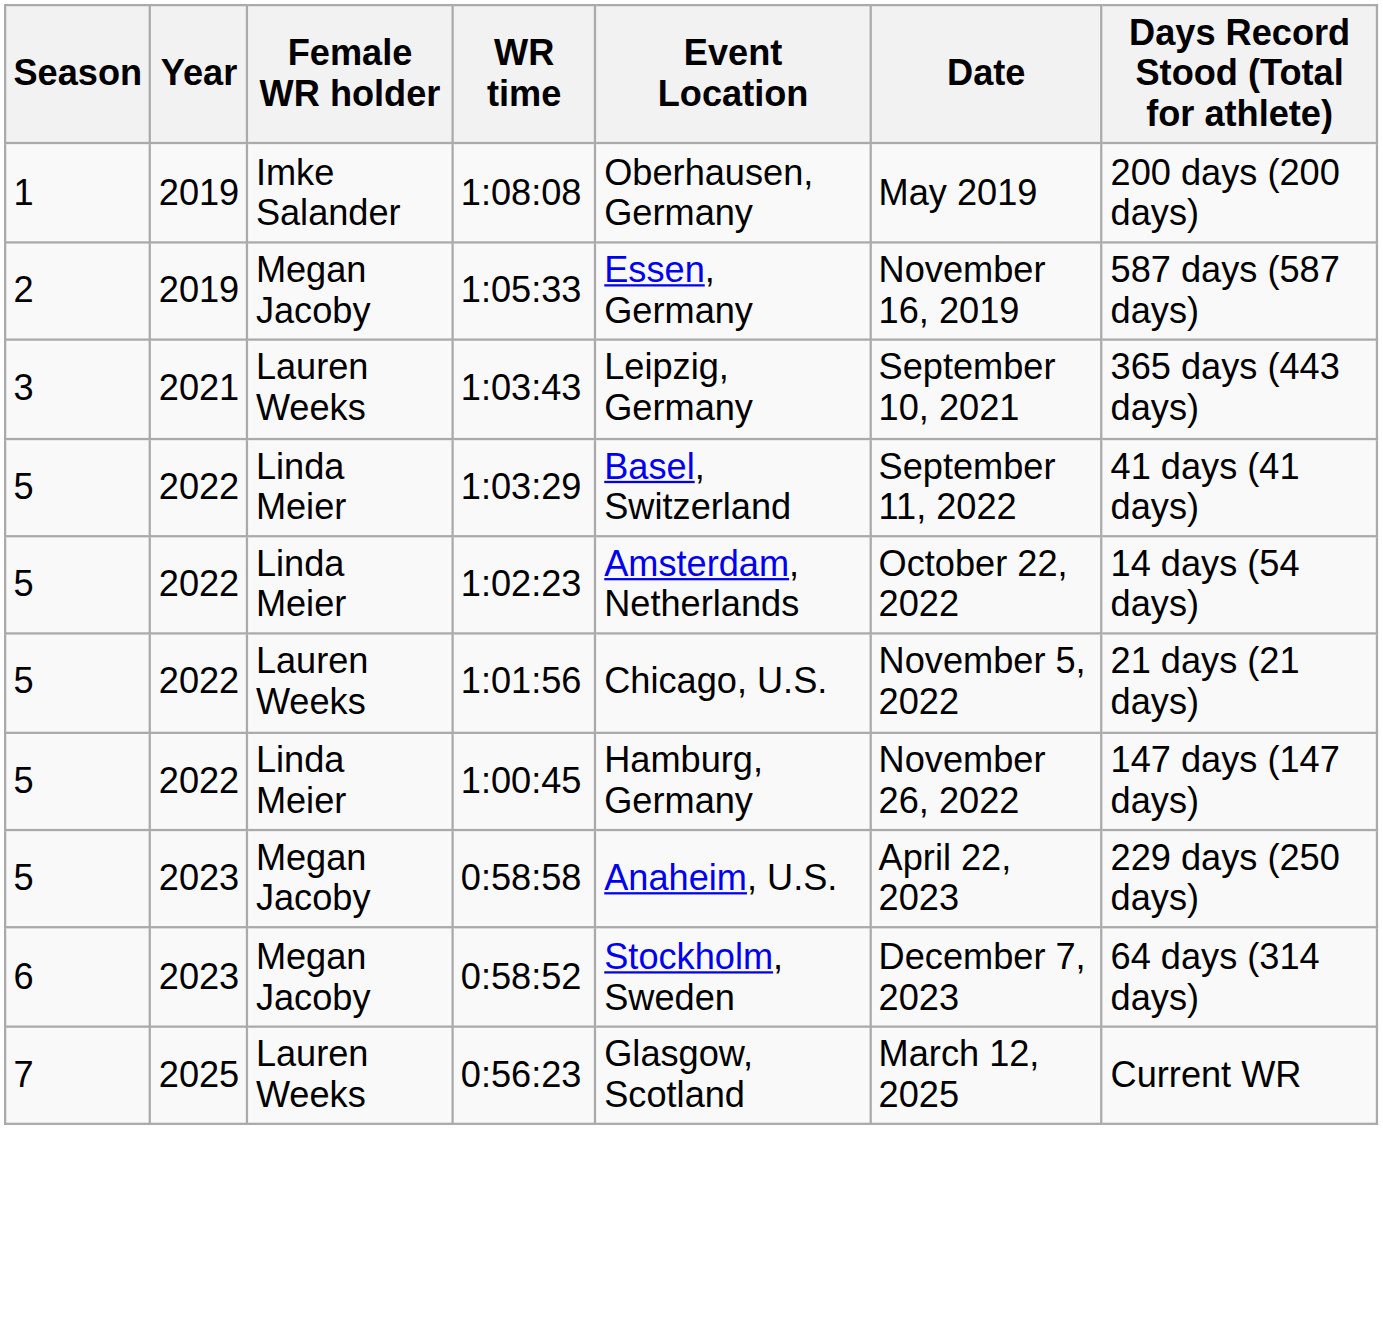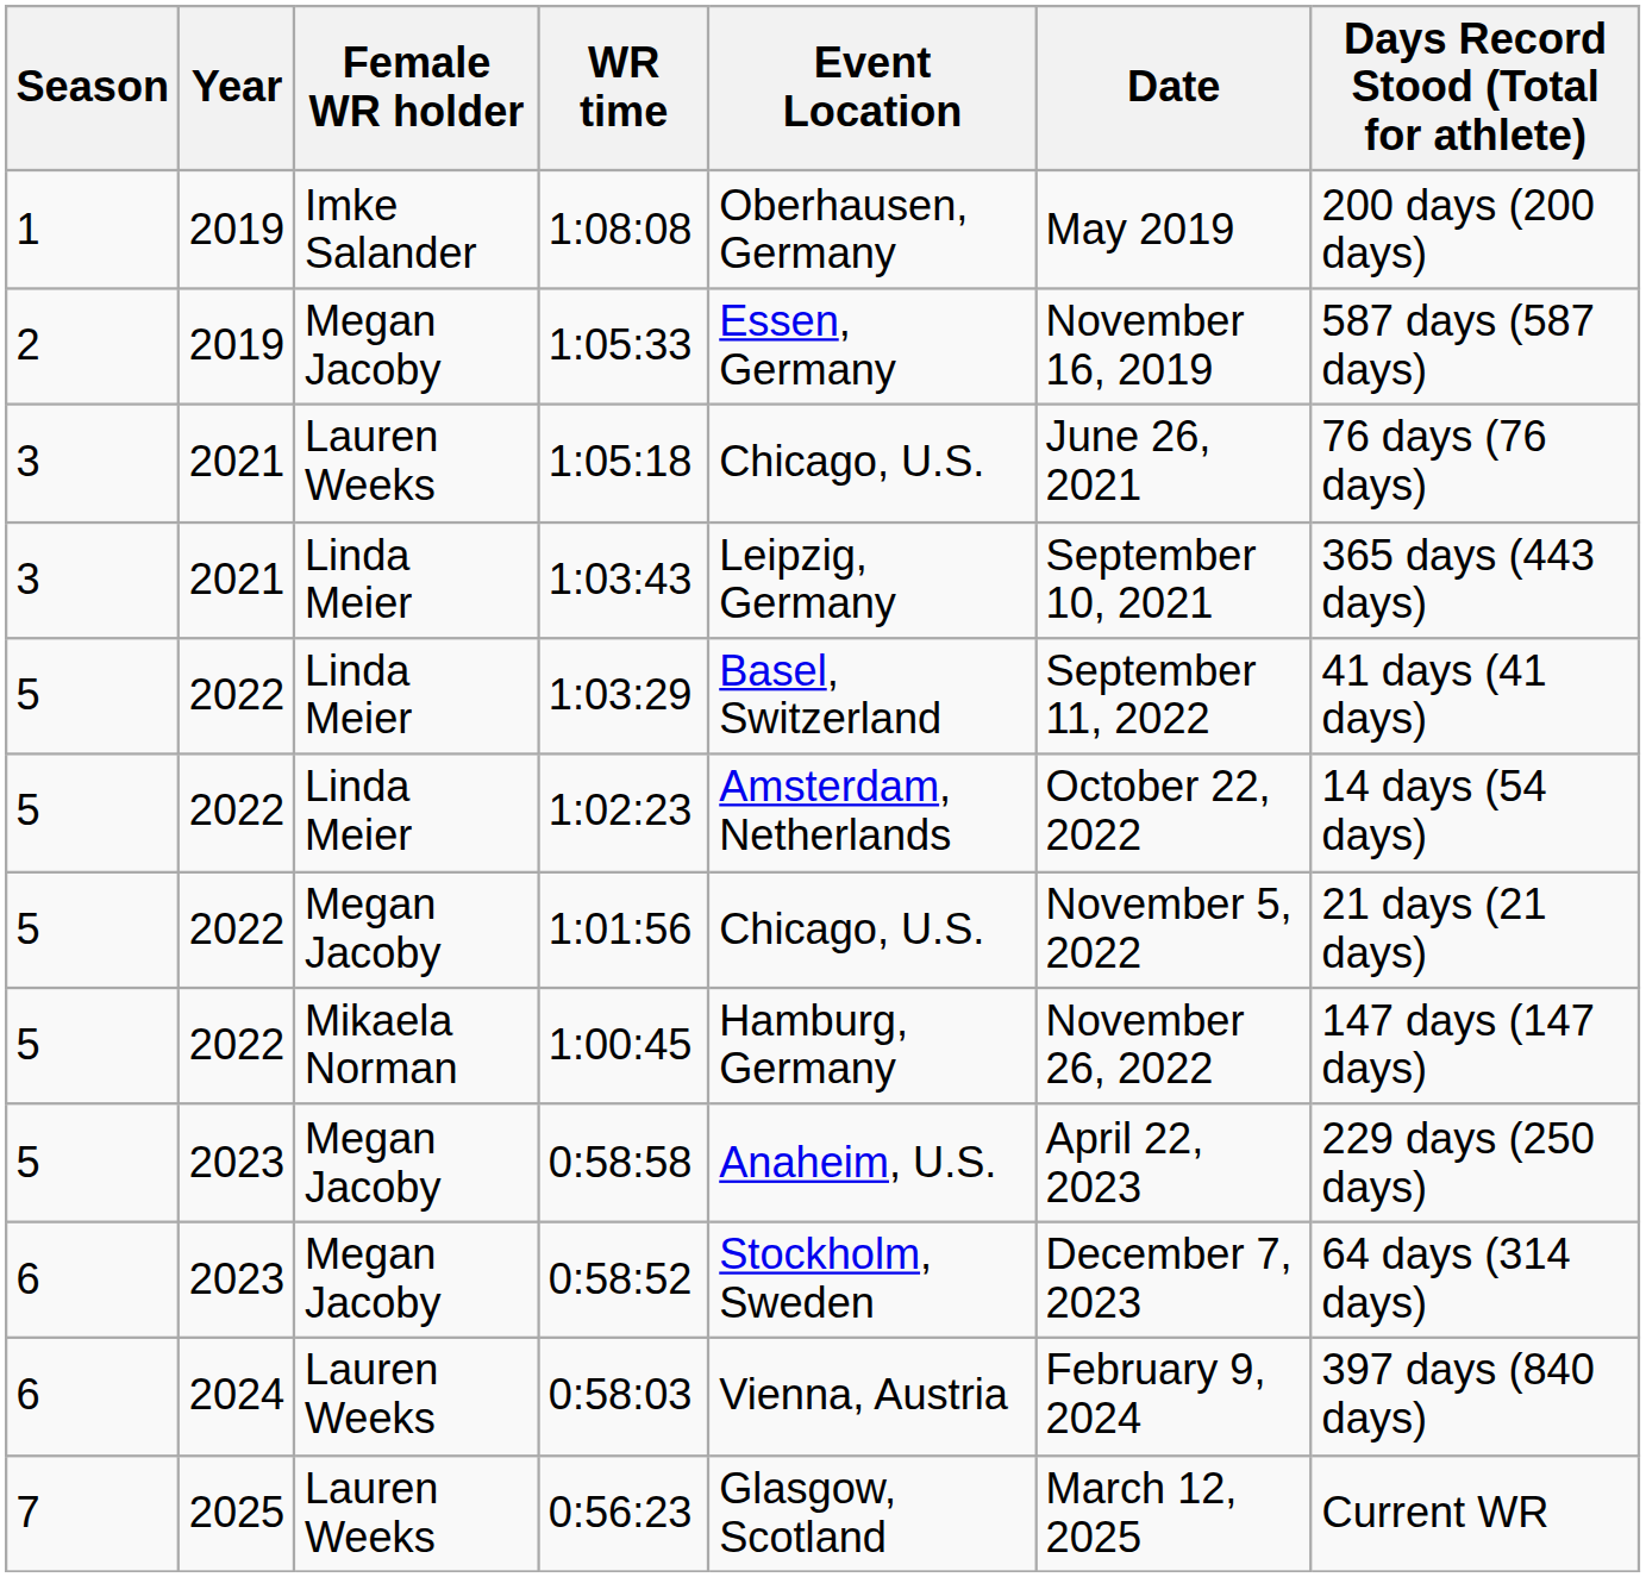+ row: 3 | 2021 | Lauren Weeks | 1:05:18 | Chicago, U.S. | June 26, 2021 | 76 days (76 days)
1:03:43 | Female WR holder: Lauren Weeks -> Linda Meier
1:01:56 | Female WR holder: Lauren Weeks -> Megan Jacoby
1:00:45 | Female WR holder: Linda Meier -> Mikaela Norman
+ row: 6 | 2024 | Lauren Weeks | 0:58:03 | Vienna, Austria | February 9, 2024 | 397 days (840 days)
